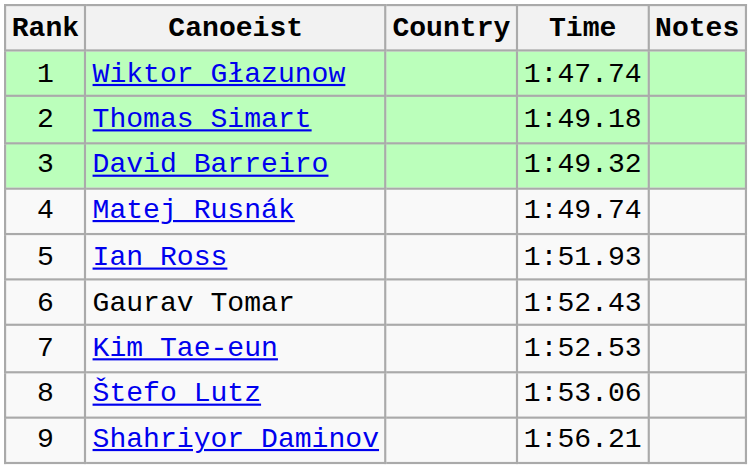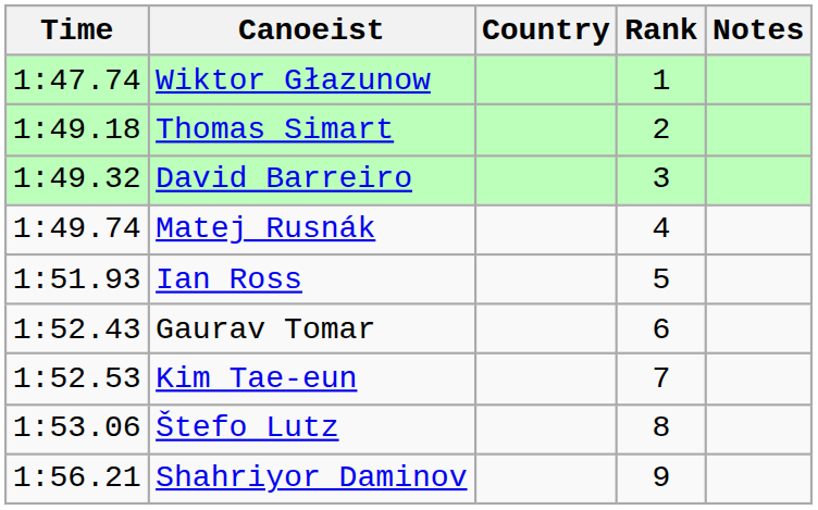columns swapped: Rank <-> Time
